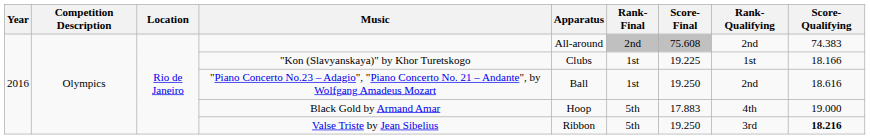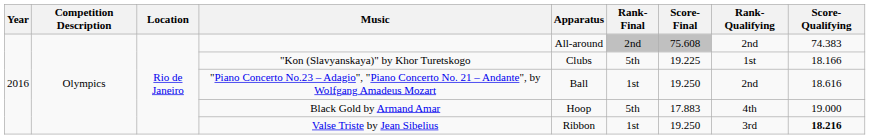"Kon (Slavyanskaya)" by Khor Turetskogo | Rank-Final: 1st -> 5th
Valse Triste by Jean Sibelius | Rank-Final: 5th -> 1st
